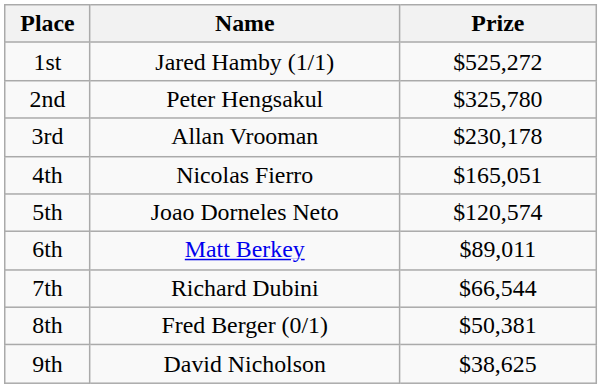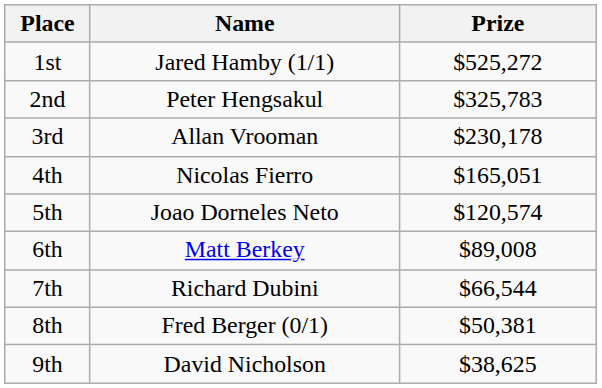2nd | Prize: $325,780 -> $325,783
6th | Prize: $89,011 -> $89,008
